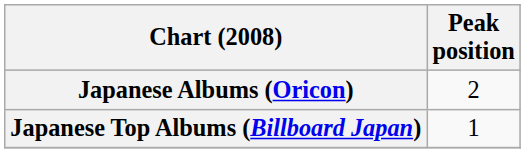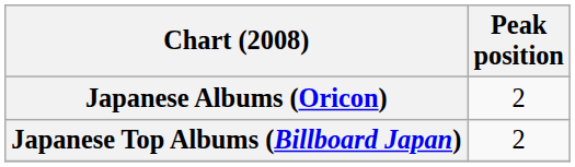Japanese Top Albums (Billboard Japan) | Peak position: 1 -> 2
